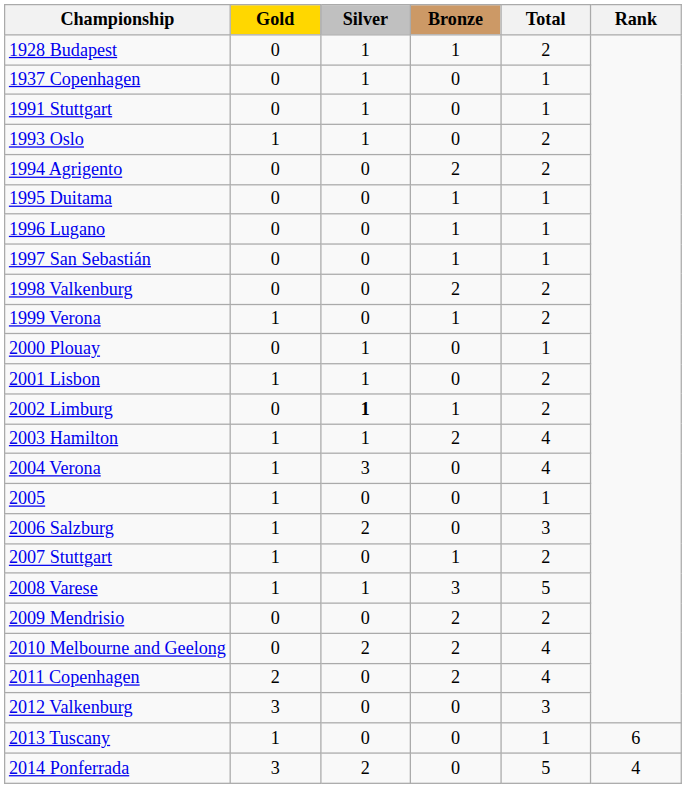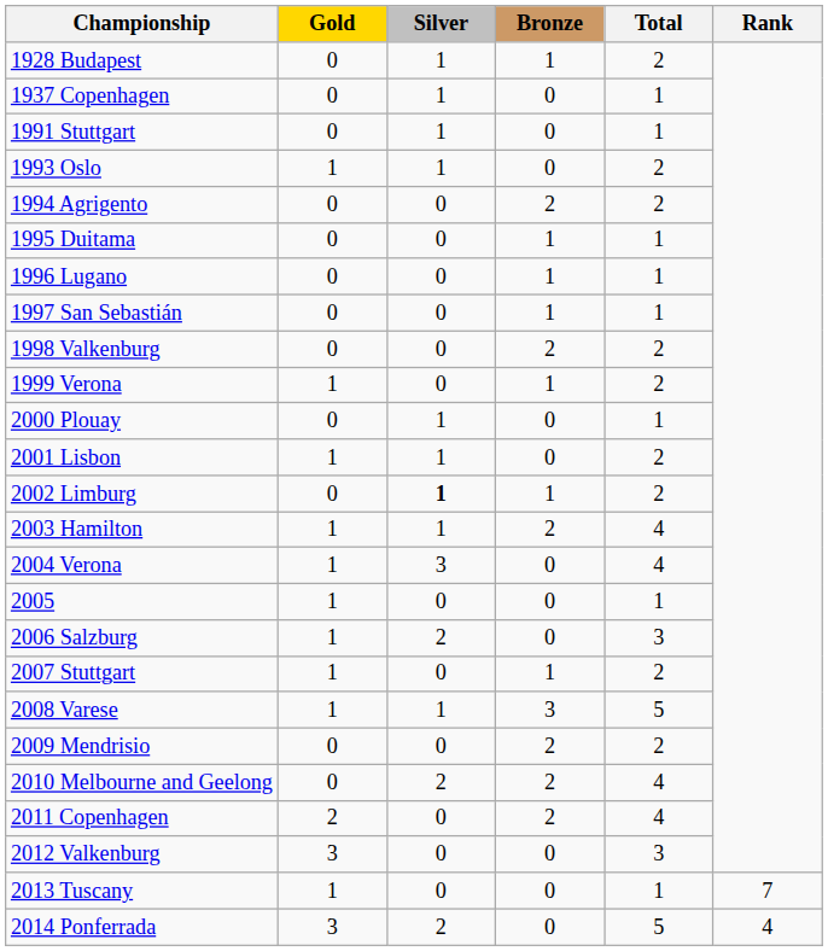2013 Tuscany | Rank: 6 -> 7
